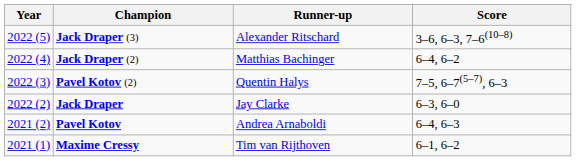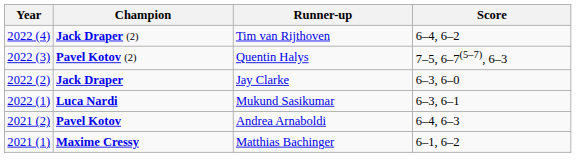- row: 2022 (5) | Jack Draper (3) | Alexander Ritschard | 3–6, 6–3, 7–6(10–8)
Jack Draper (2) | Runner-up: Matthias Bachinger -> Tim van Rijthoven
+ row: 2022 (1) | Luca Nardi | Mukund Sasikumar | 6–3, 6–1
Maxime Cressy | Runner-up: Tim van Rijthoven -> Matthias Bachinger
